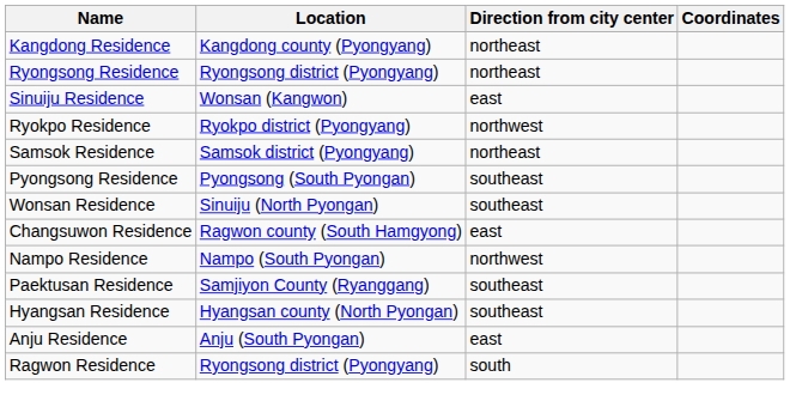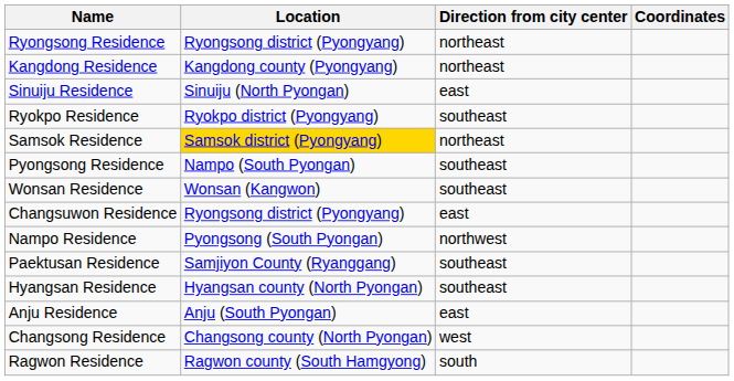rows swapped: Ryongsong Residence <-> Kangdong Residence
Sinuiju Residence | Location: Wonsan (Kangwon) -> Sinuiju (North Pyongan)
Ryokpo Residence | Direction from city center: northwest -> southeast
Samsok Residence | Location: no background -> gold background
Pyongsong Residence | Location: Pyongsong (South Pyongan) -> Nampo (South Pyongan)
Wonsan Residence | Location: Sinuiju (North Pyongan) -> Wonsan (Kangwon)
Changsuwon Residence | Location: Ragwon county (South Hamgyong) -> Ryongsong district (Pyongyang)
Nampo Residence | Location: Nampo (South Pyongan) -> Pyongsong (South Pyongan)
+ row: Changsong Residence | Changsong county (North Pyongan) | west
Ragwon Residence | Location: Ryongsong district (Pyongyang) -> Ragwon county (South Hamgyong)
